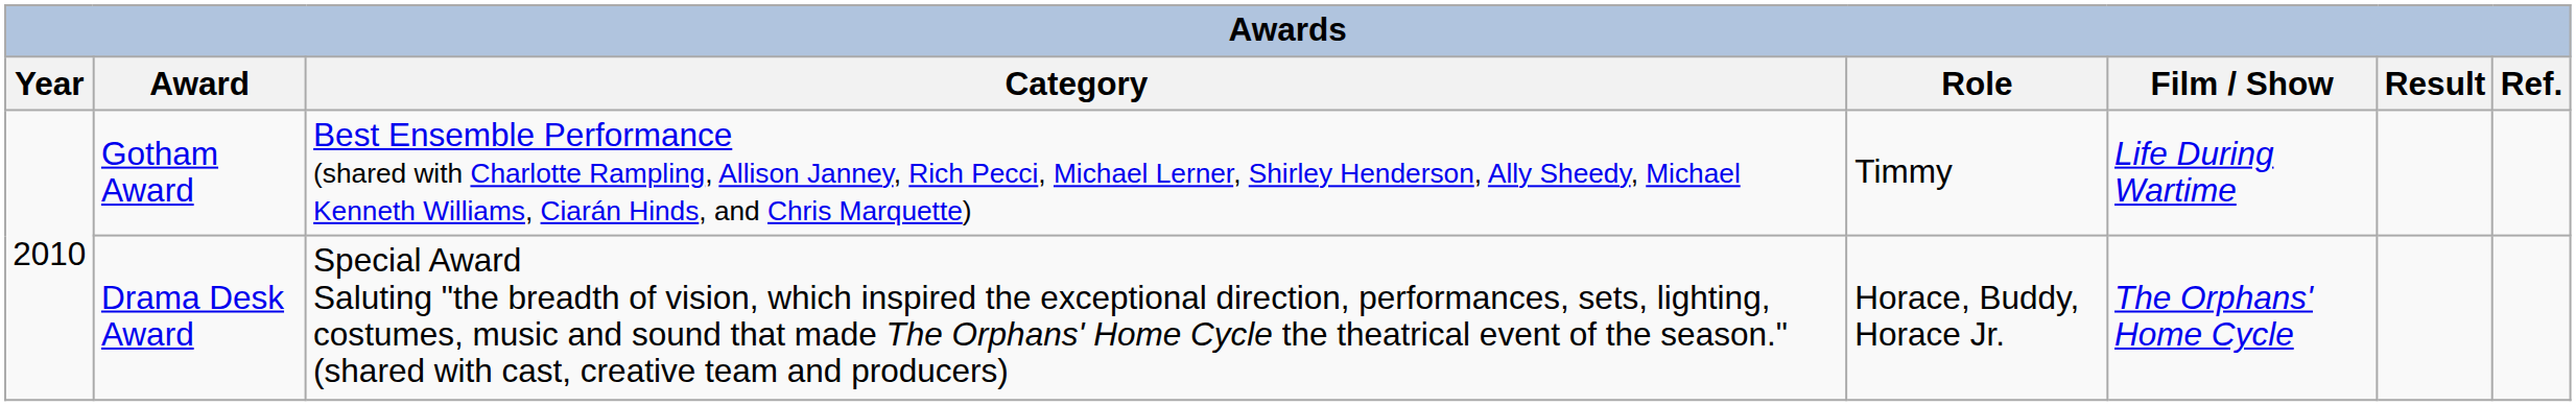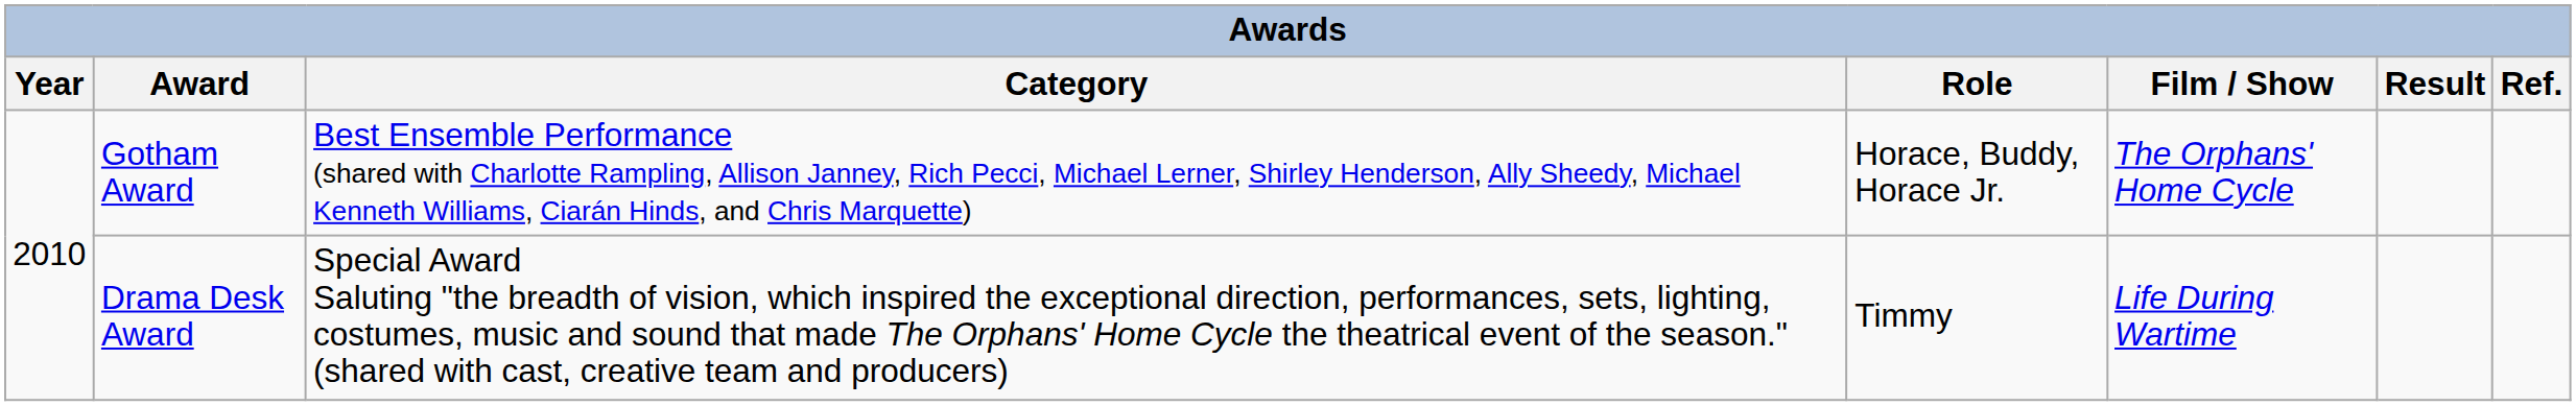Gotham Award | Role: Timmy -> Horace, Buddy, Horace Jr.
Gotham Award | Film / Show: Life During Wartime -> The Orphans' Home Cycle
Drama Desk Award | Role: Horace, Buddy, Horace Jr. -> Timmy
Drama Desk Award | Film / Show: The Orphans' Home Cycle -> Life During Wartime
